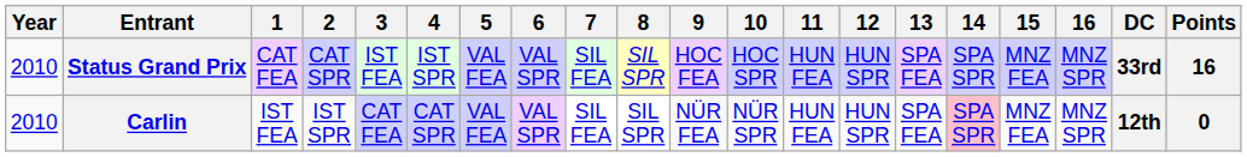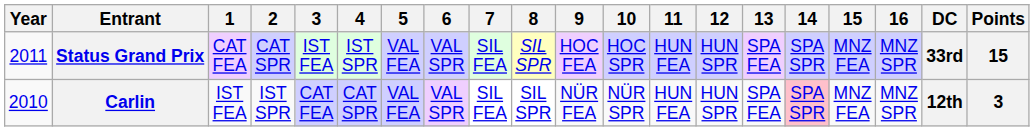Status Grand Prix | Year: 2010 -> 2011
Status Grand Prix | Points: 16 -> 15
Carlin | Points: 0 -> 3
